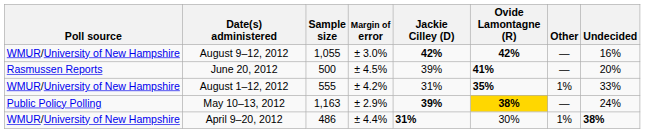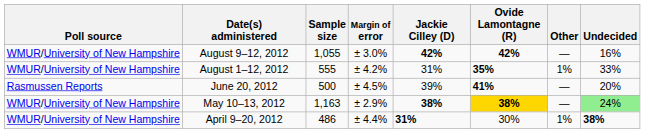rows swapped: August 1–12, 2012 <-> June 20, 2012
May 10–13, 2012 | Poll source: Public Policy Polling -> WMUR/University of New Hampshire
May 10–13, 2012 | Jackie Cilley (D): 39% -> 38%
May 10–13, 2012 | Undecided: no background -> lightgreen background
